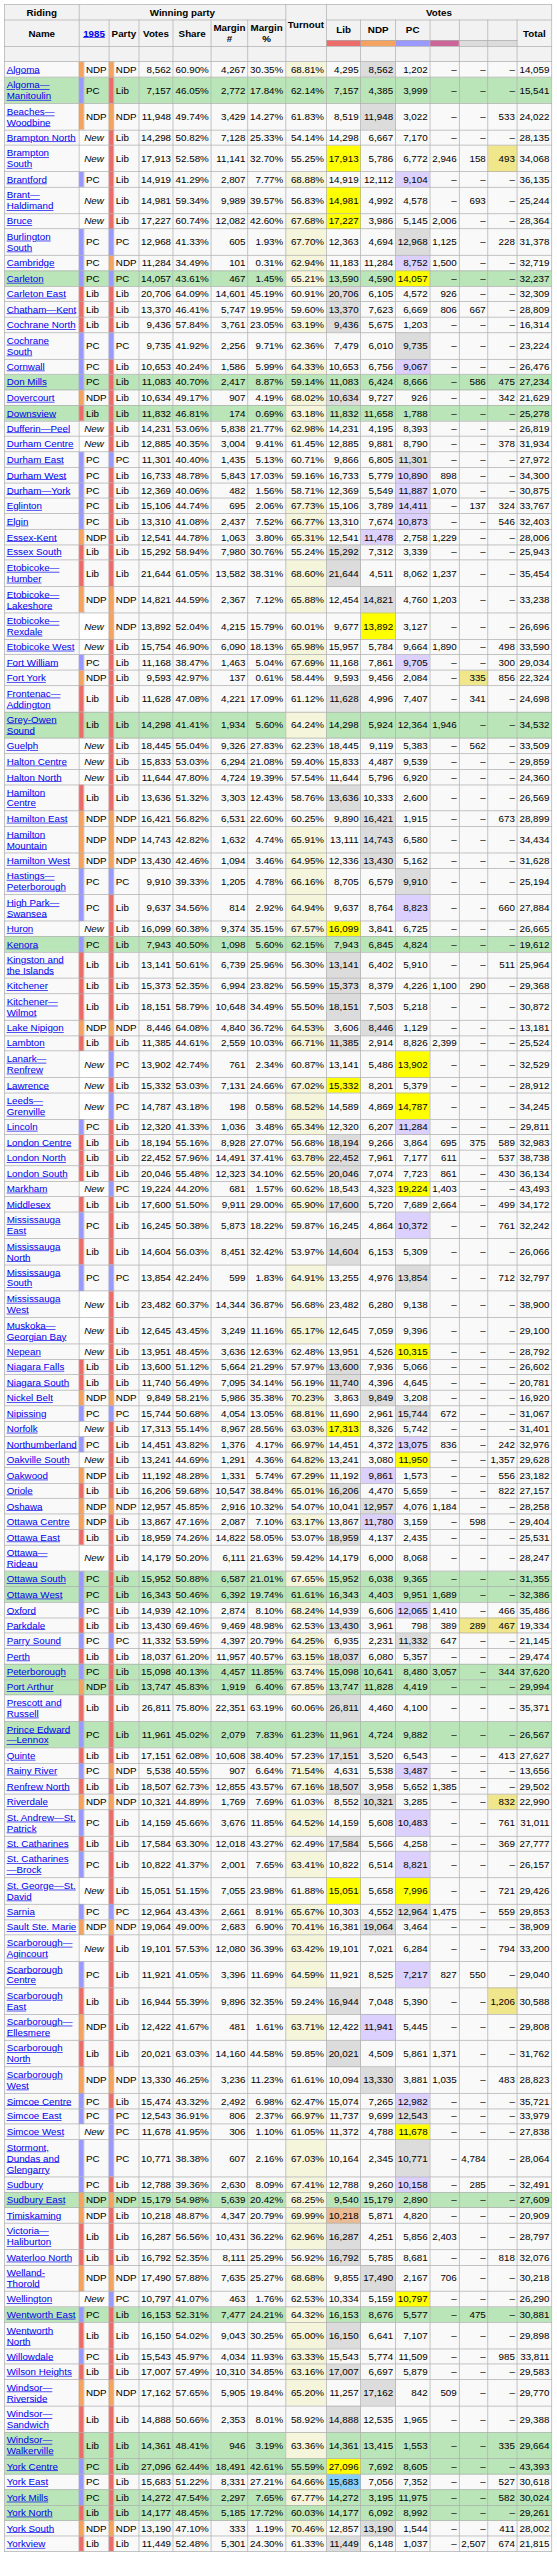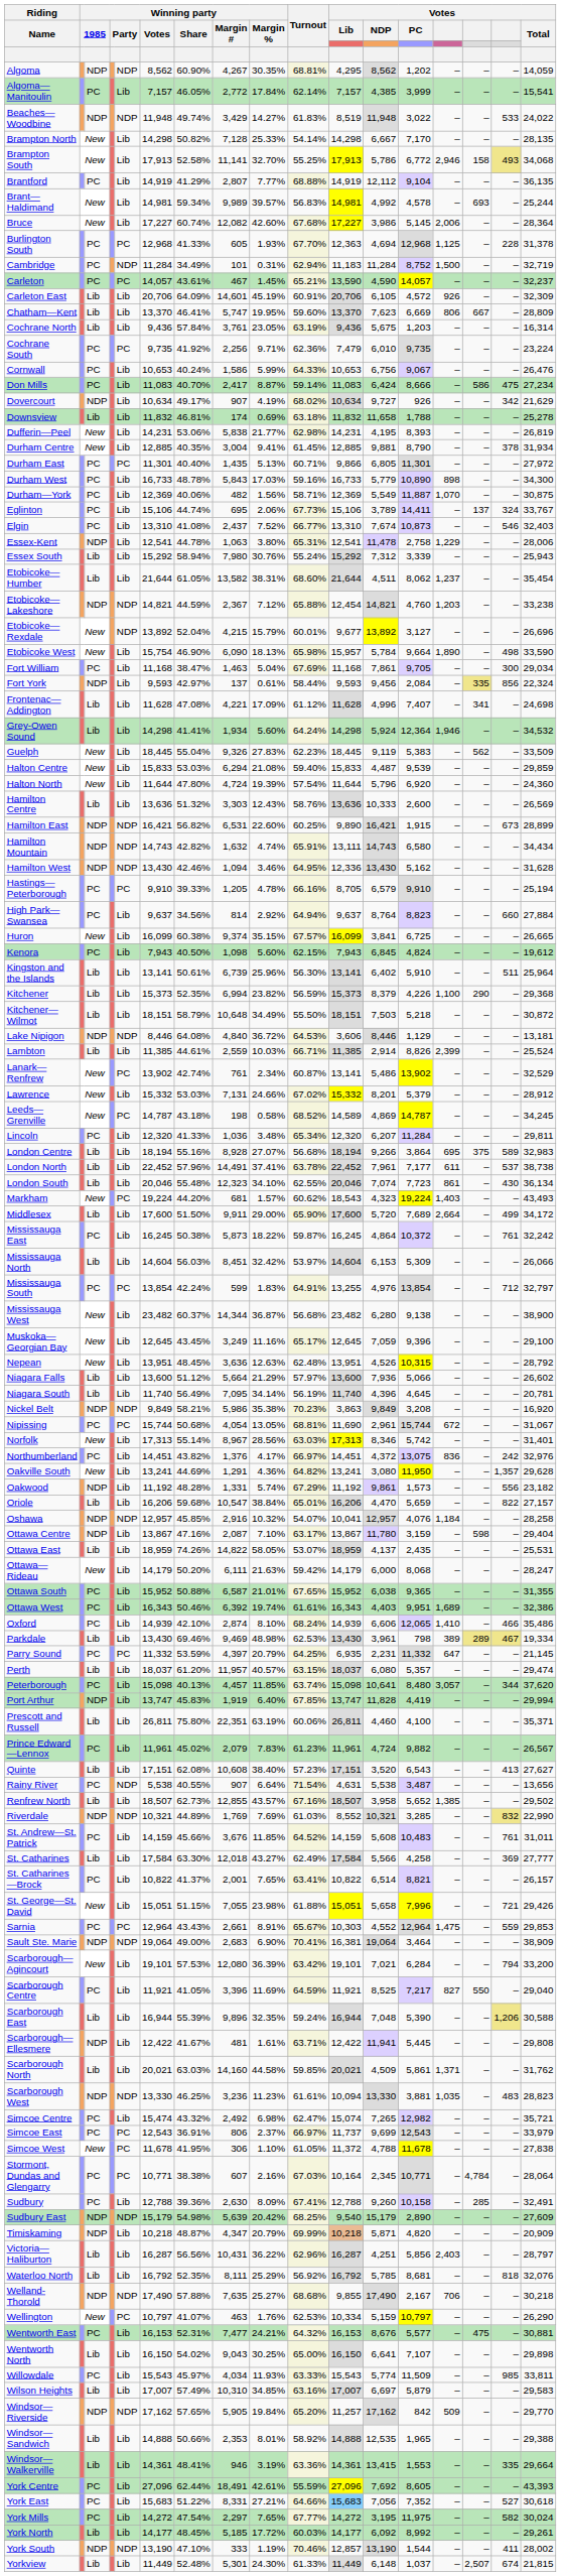Norfolk | Votes / NDP: 8,326 -> 8,346
